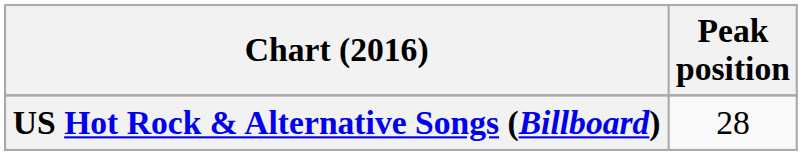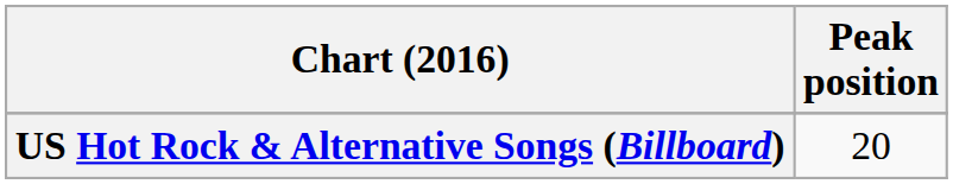US Hot Rock & Alternative Songs (Billboard) | Peak position: 28 -> 20
